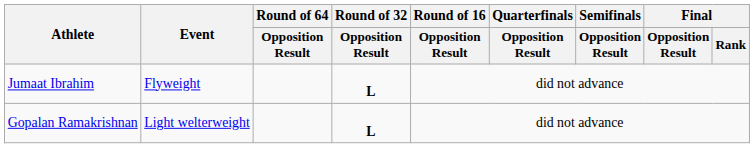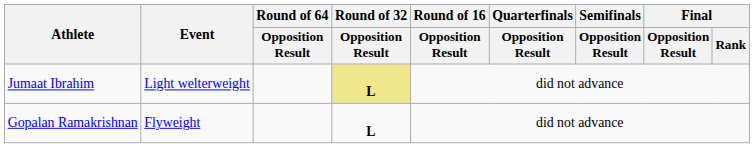Jumaat Ibrahim | Event: Flyweight -> Light welterweight
Jumaat Ibrahim | Round of 32 / Opposition Result: no background -> khaki background
Gopalan Ramakrishnan | Event: Light welterweight -> Flyweight
